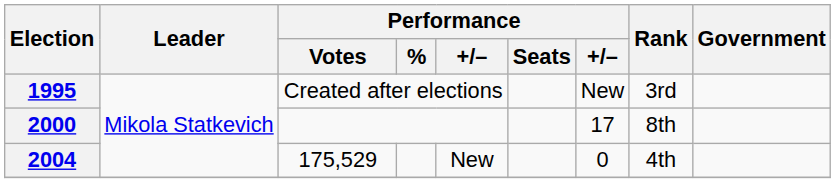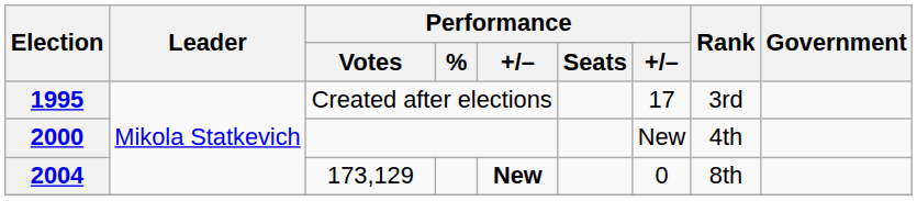1995 | column 7: New -> 17
2000 | column 7: 17 -> New
2000 | Rank: 8th -> 4th
2004 | Performance / Votes: 175,529 -> 173,129
2004 | column 5: normal -> bold
2004 | Rank: 4th -> 8th
